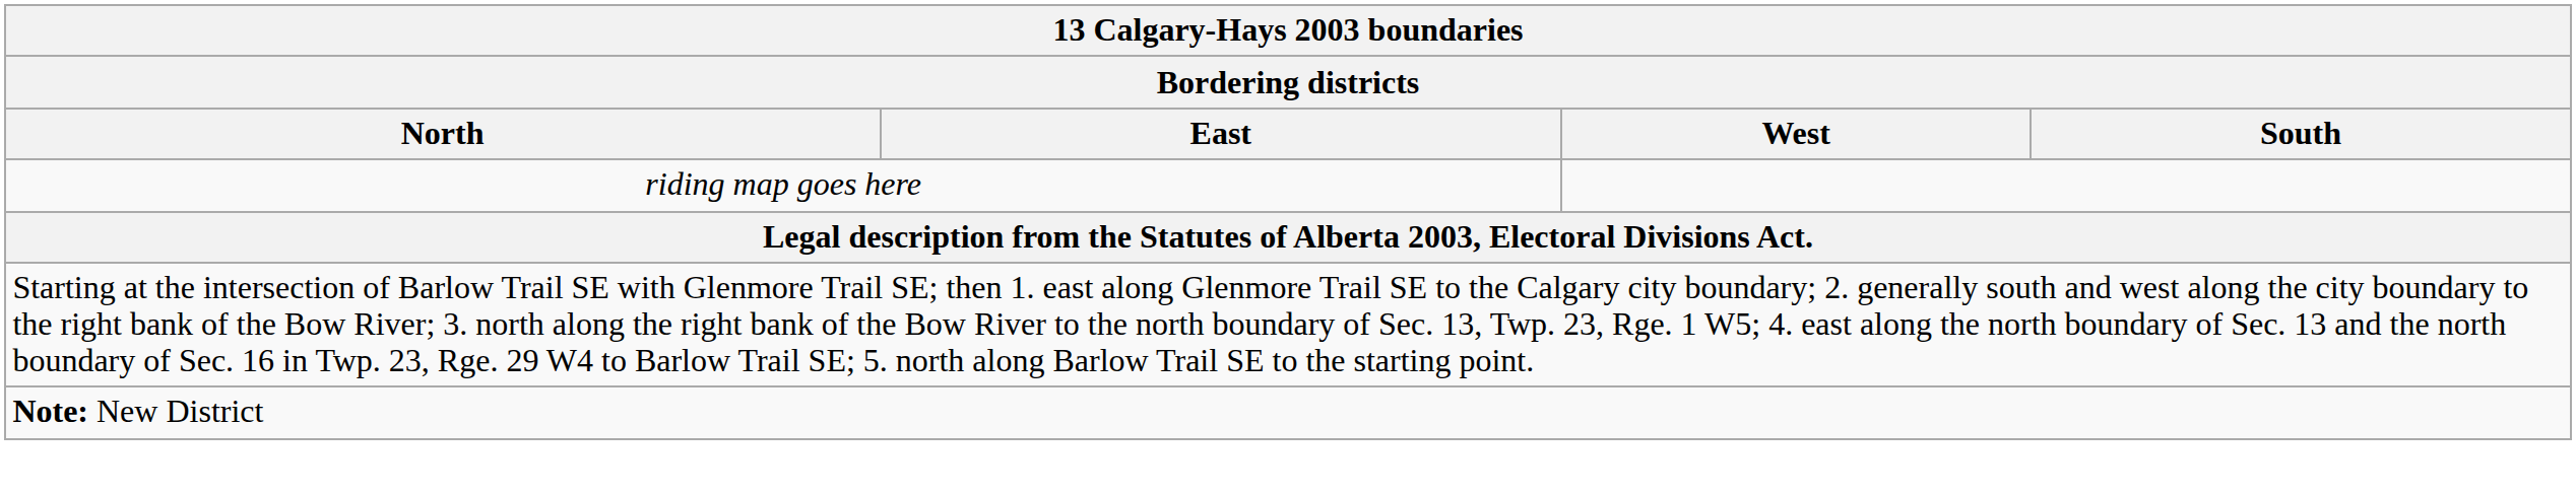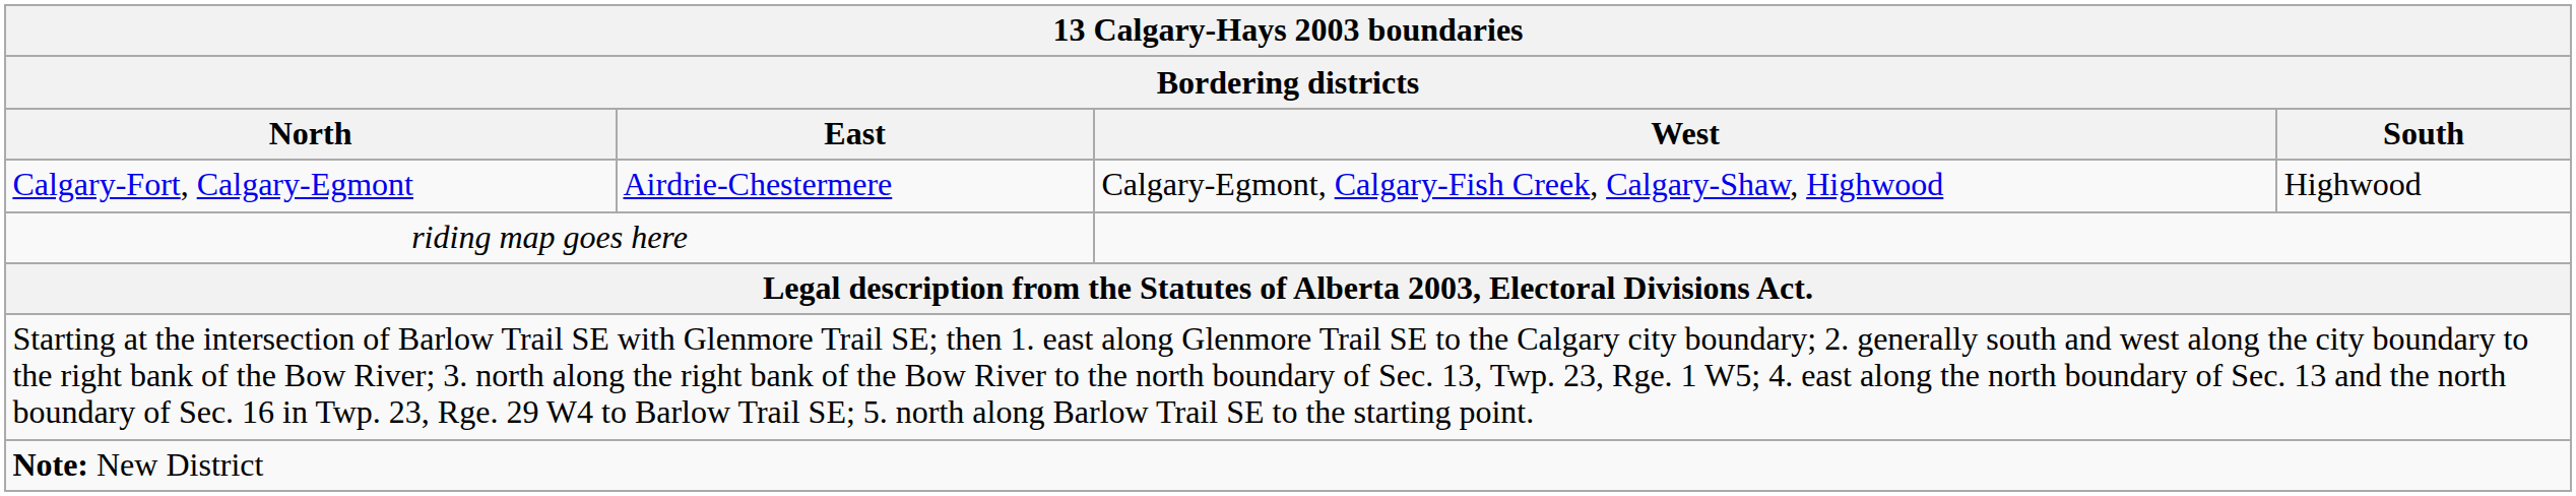+ row: Calgary-Fort, Calgary-Egmont | Airdrie-Chestermere | Calgary-Egmont, Calgary-Fish Creek, Calgary-Shaw, Highwood | Highwood
